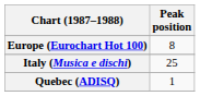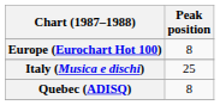Quebec (ADISQ) | Peak position: 1 -> 8
